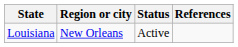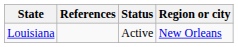columns swapped: Region or city <-> References
